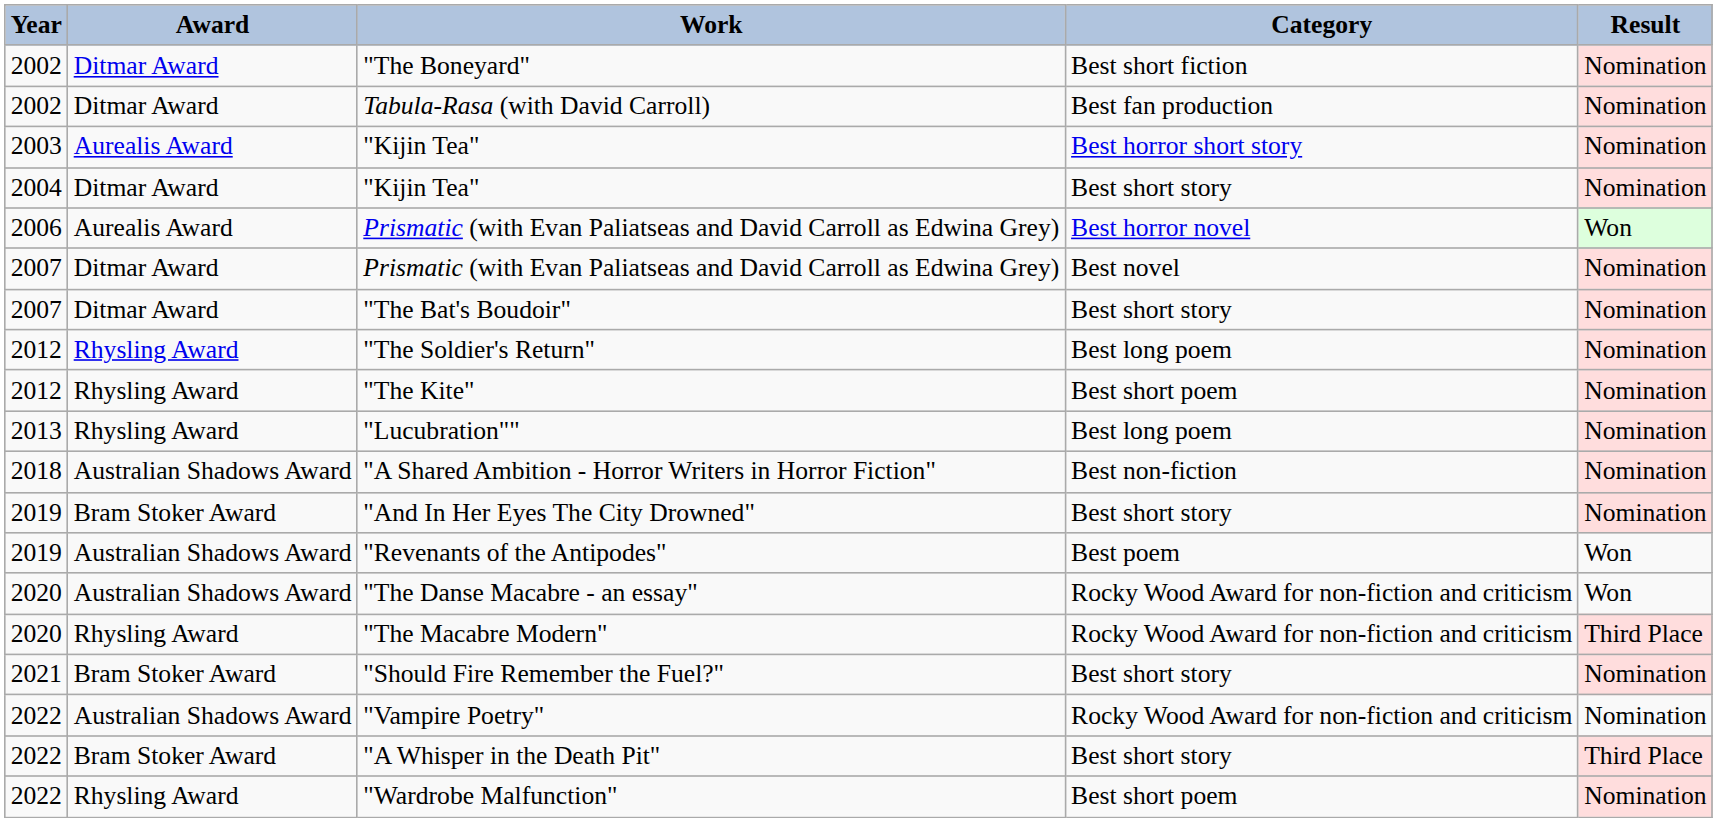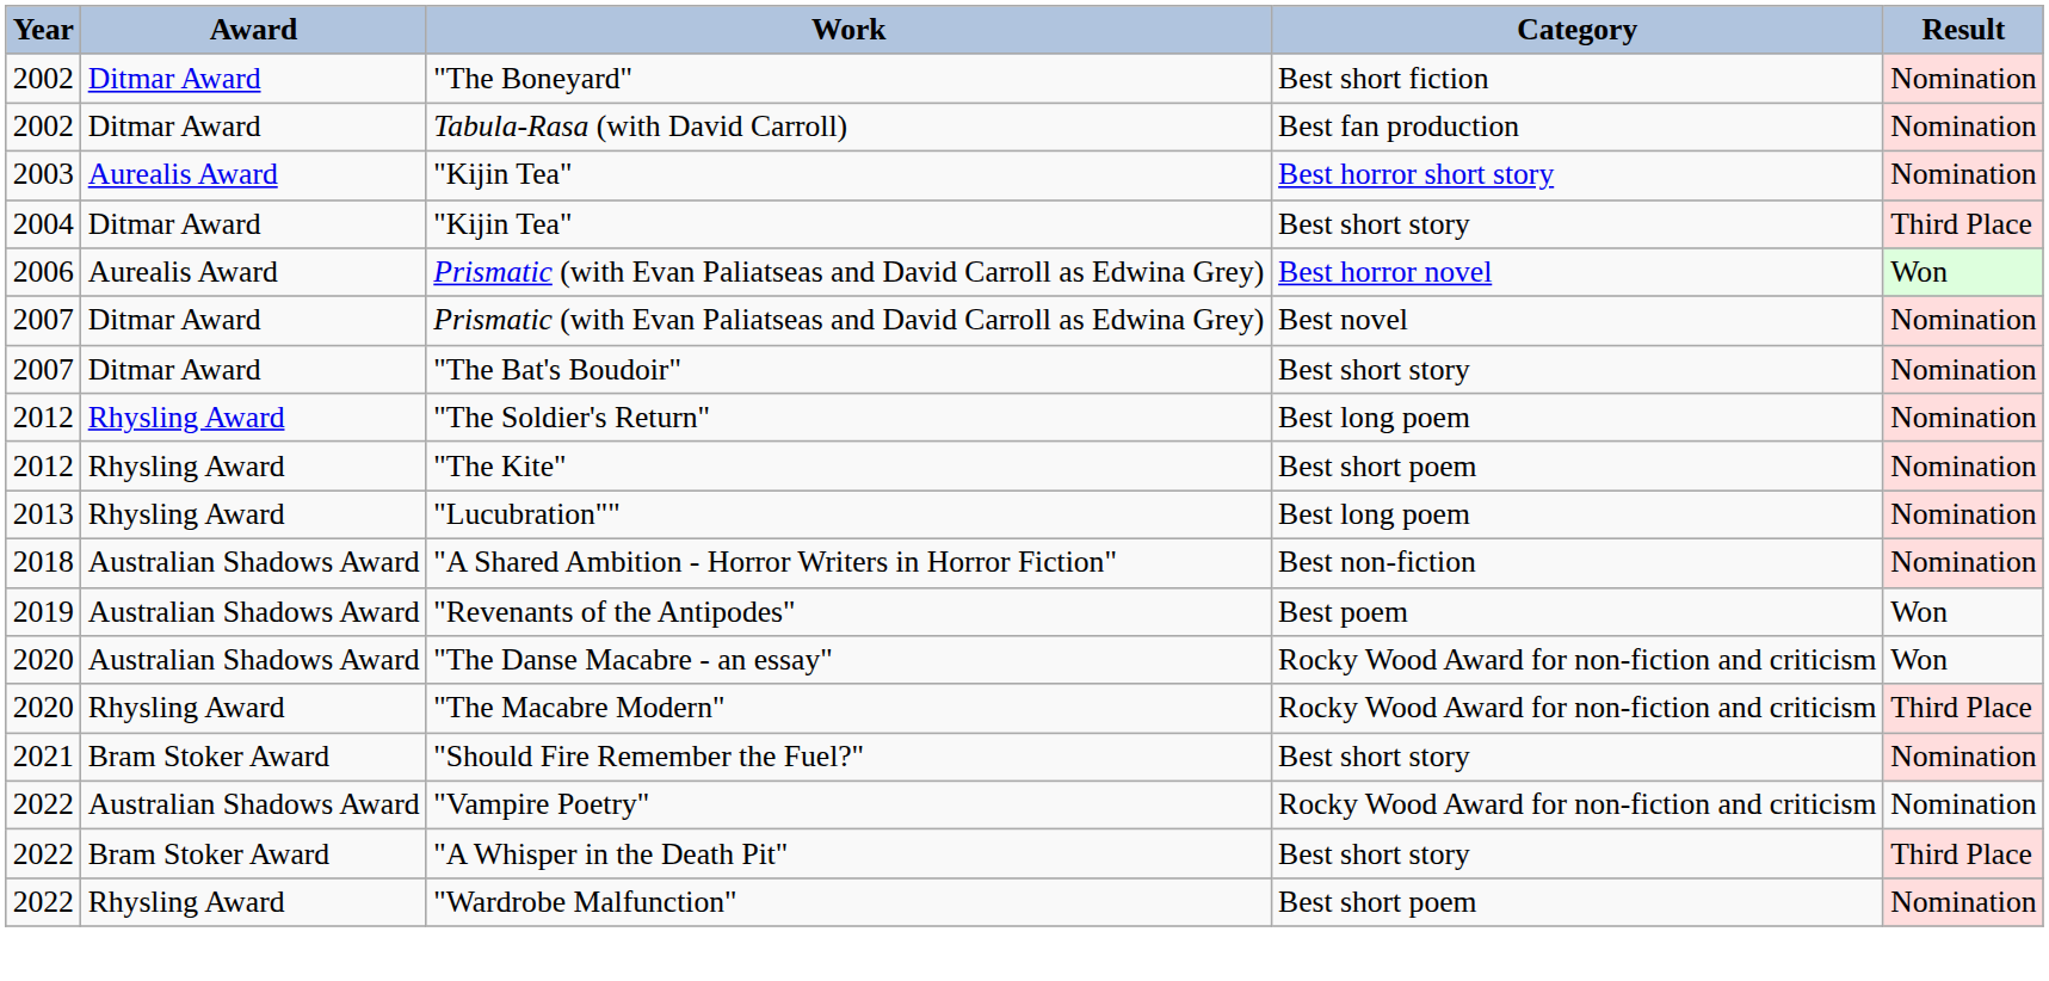2004 / "Kijin Tea" | Result: Nomination -> Third Place
- row: 2019 | Bram Stoker Award | "And In Her Eyes The City Drowned" | Best short story | Nomination
